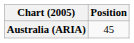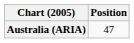Australia (ARIA) | Position: 45 -> 47
